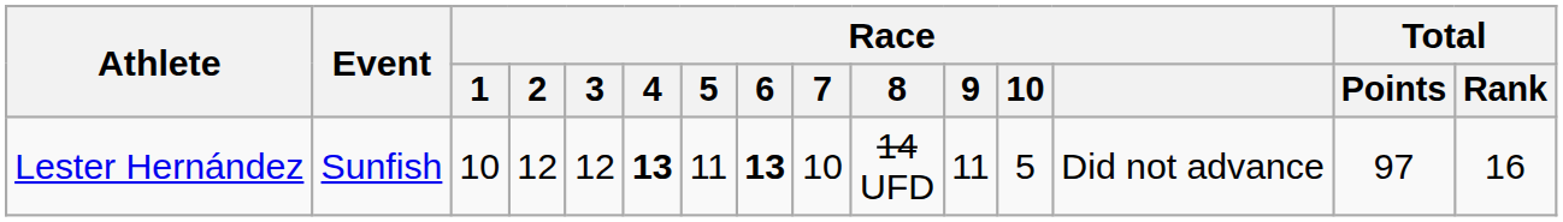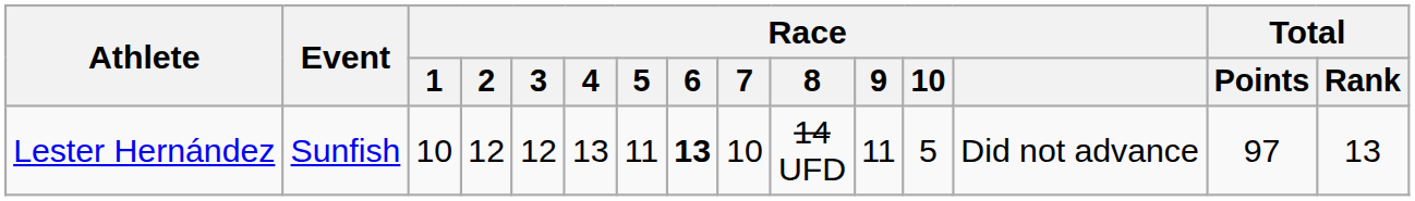Lester Hernández | Race / 4: bold -> normal
Lester Hernández | Total / Rank: 16 -> 13
